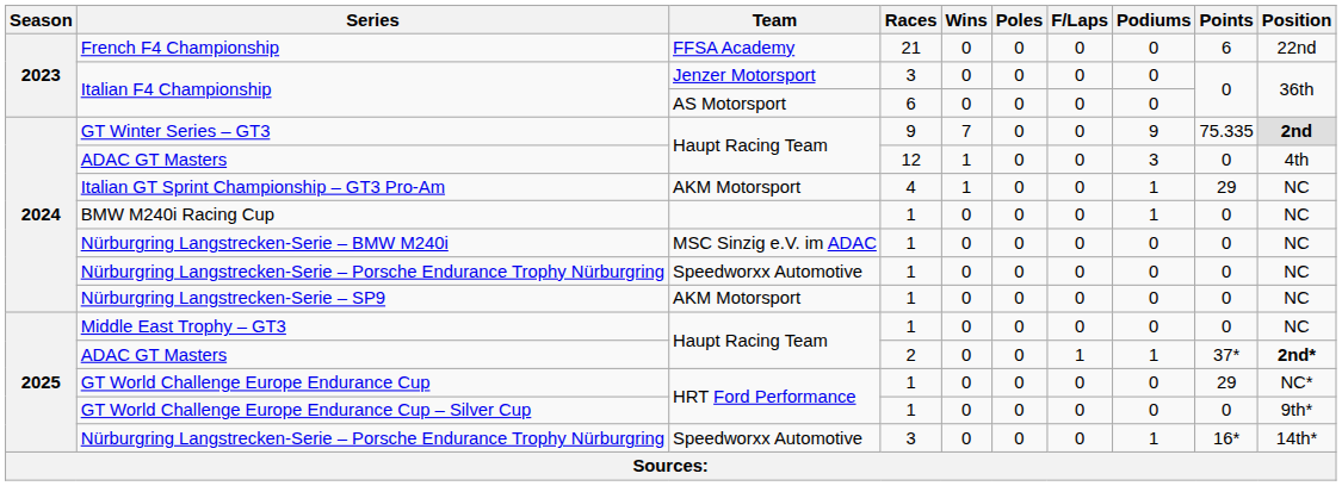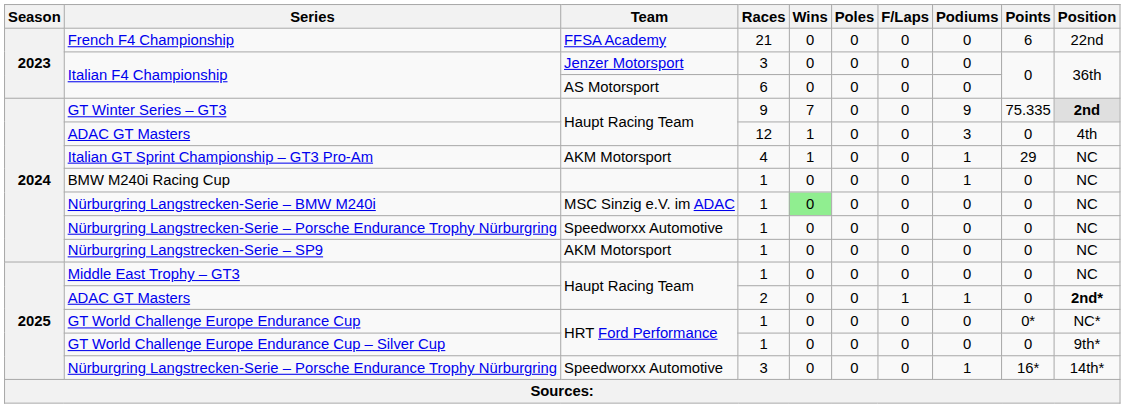Nürburgring Langstrecken-Serie – BMW M240i | Wins: no background -> lightgreen background
ADAC GT Masters / 2 | Points: 37* -> 0
GT World Challenge Europe Endurance Cup | Points: 29 -> 0*
